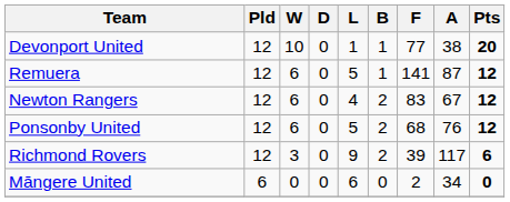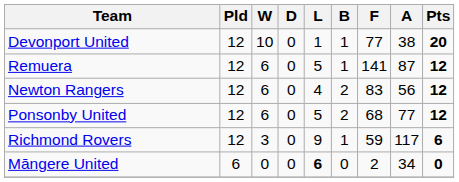Newton Rangers | A: 67 -> 56
Ponsonby United | A: 76 -> 77
Richmond Rovers | B: 2 -> 1
Richmond Rovers | F: 39 -> 59
Māngere United | L: normal -> bold
